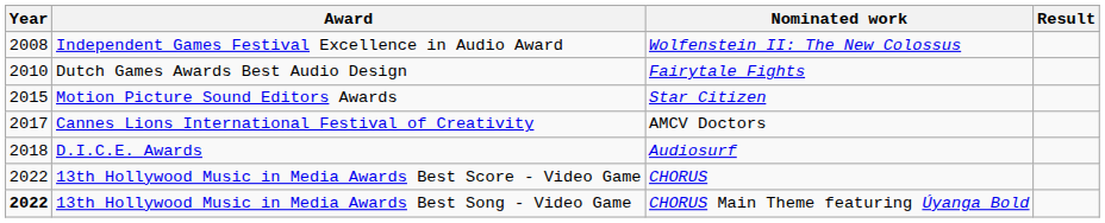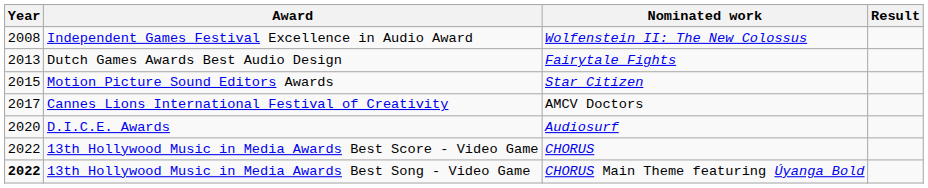Dutch Games Awards Best Audio Design | Year: 2010 -> 2013
D.I.C.E. Awards | Year: 2018 -> 2020
